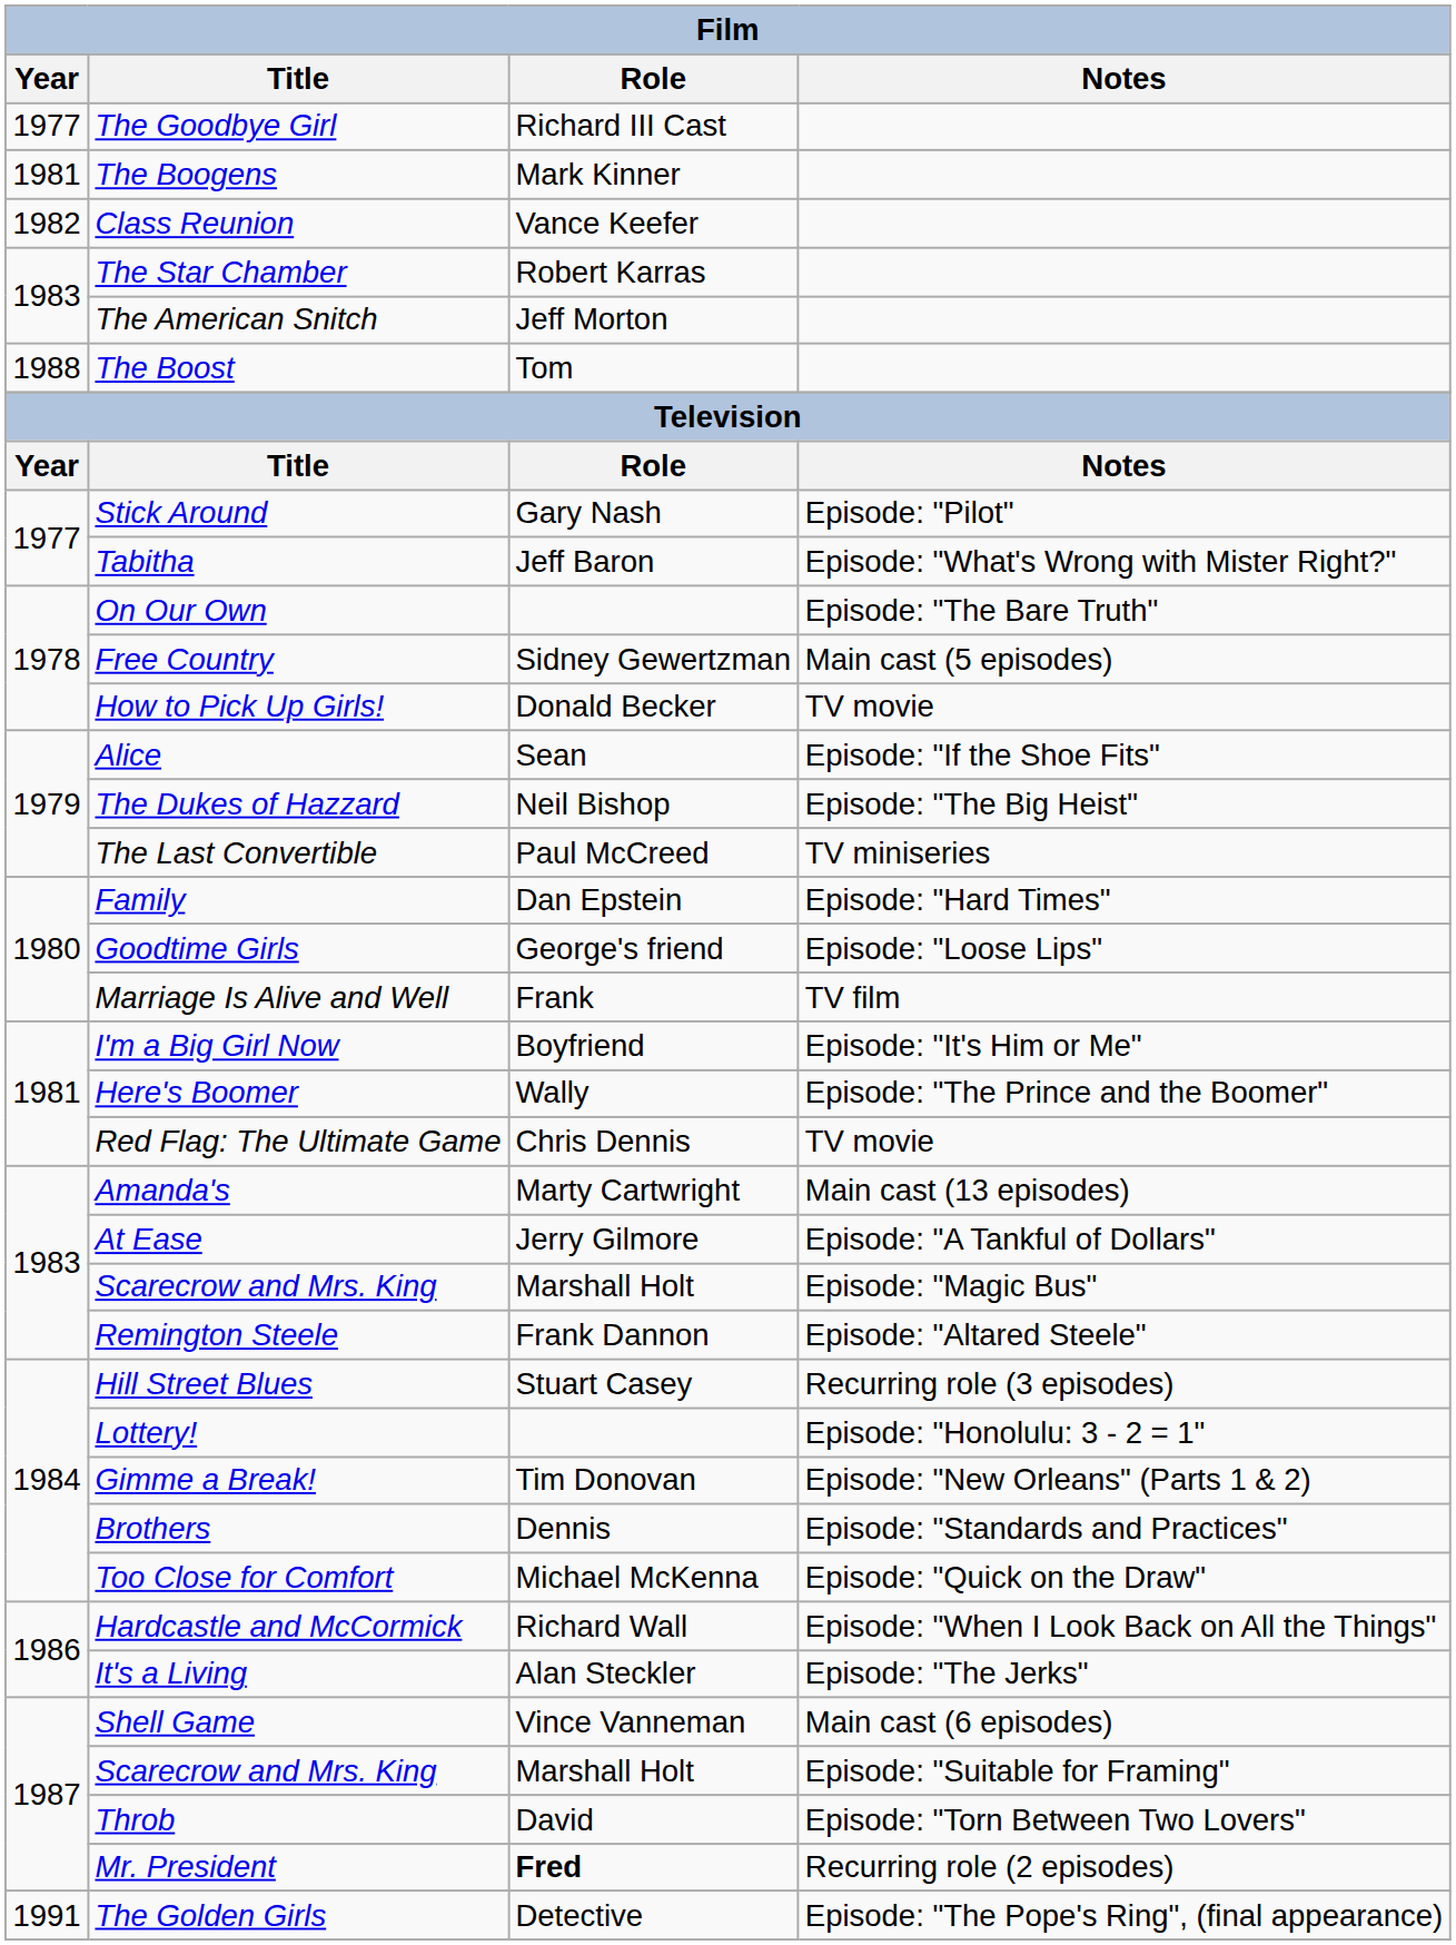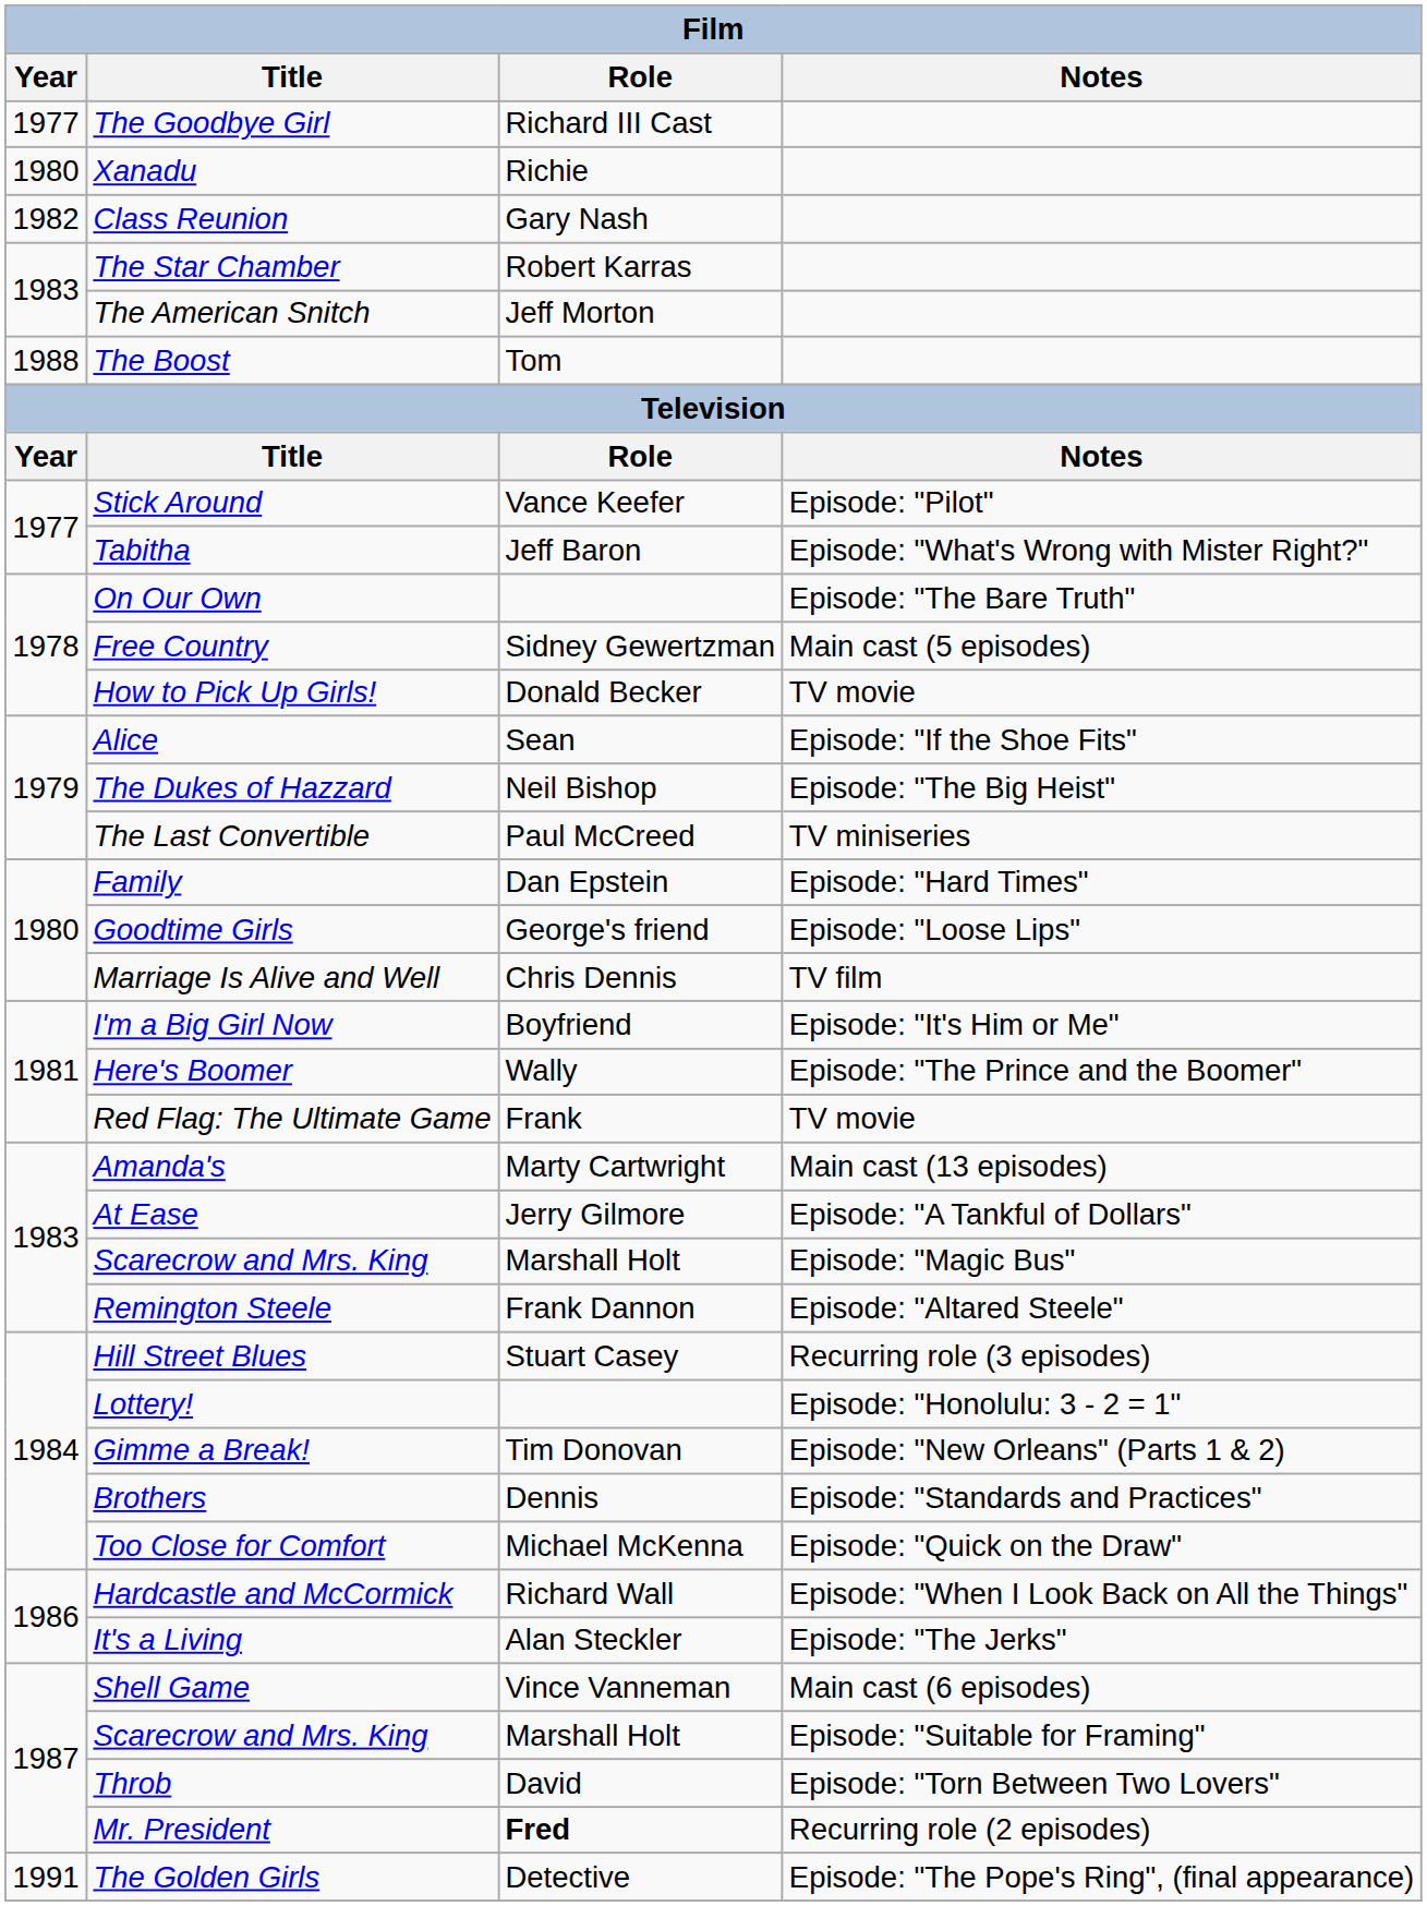+ row: 1980 | Xanadu | Richie
- row: 1981 | The Boogens | Mark Kinner
Class Reunion | Role: Vance Keefer -> Gary Nash
Stick Around | Role: Gary Nash -> Vance Keefer
Marriage Is Alive and Well | Role: Frank -> Chris Dennis
Red Flag: The Ultimate Game | Role: Chris Dennis -> Frank
